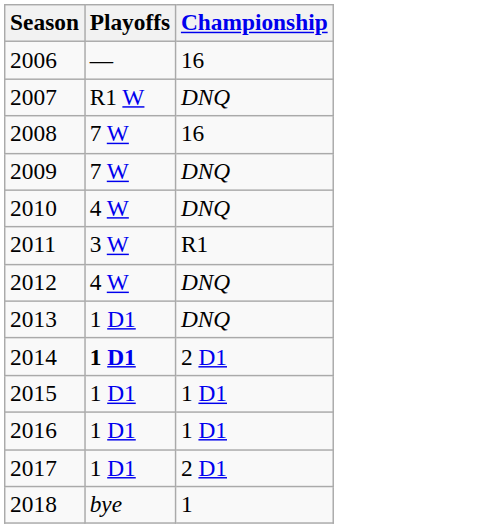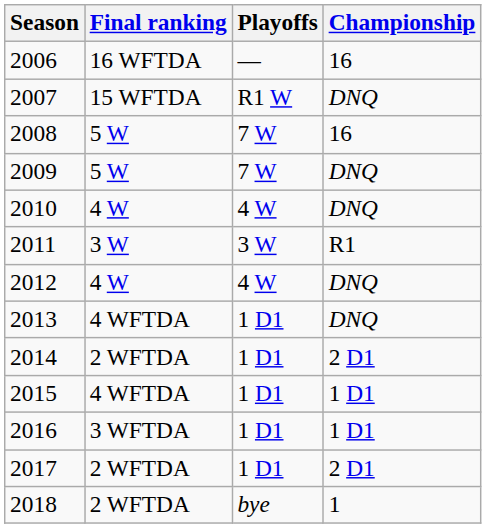+ column: Final ranking | 16 WFTDA | 15 WFTDA | 5 W | 5 W | 4 W | 3 W | 4 W | 4 WFTDA | 2 WFTDA | 4 WFTDA | 3 WFTDA | 2 WFTDA | 2 WFTDA
2014 | Playoffs: bold -> normal
